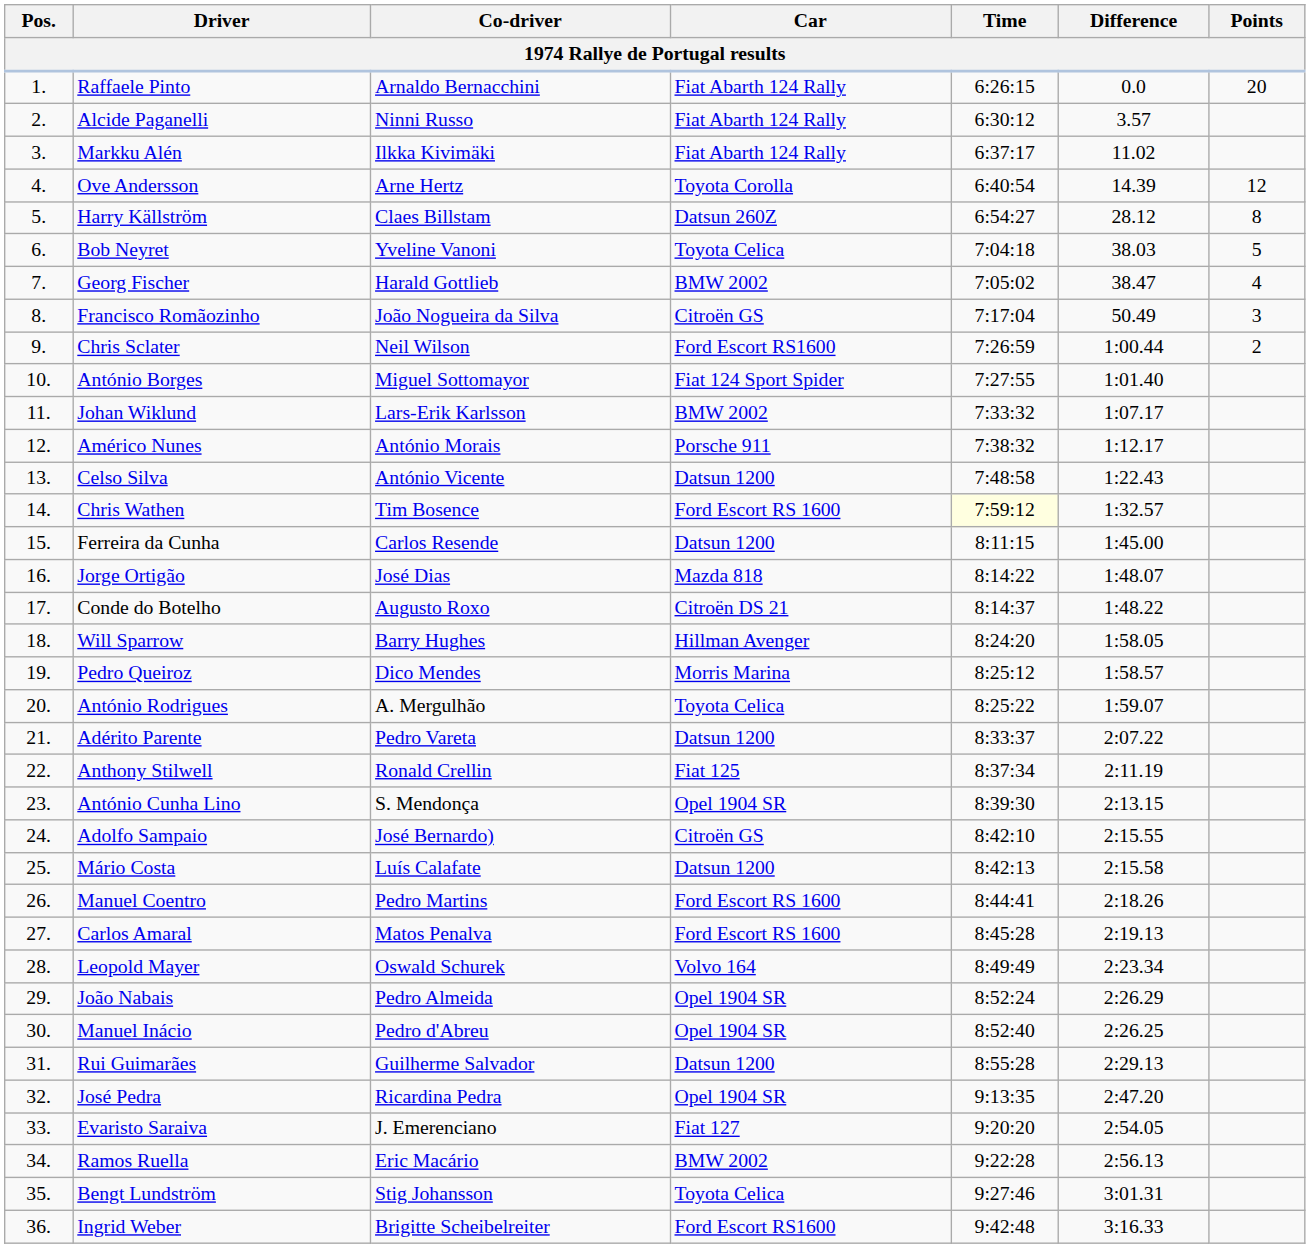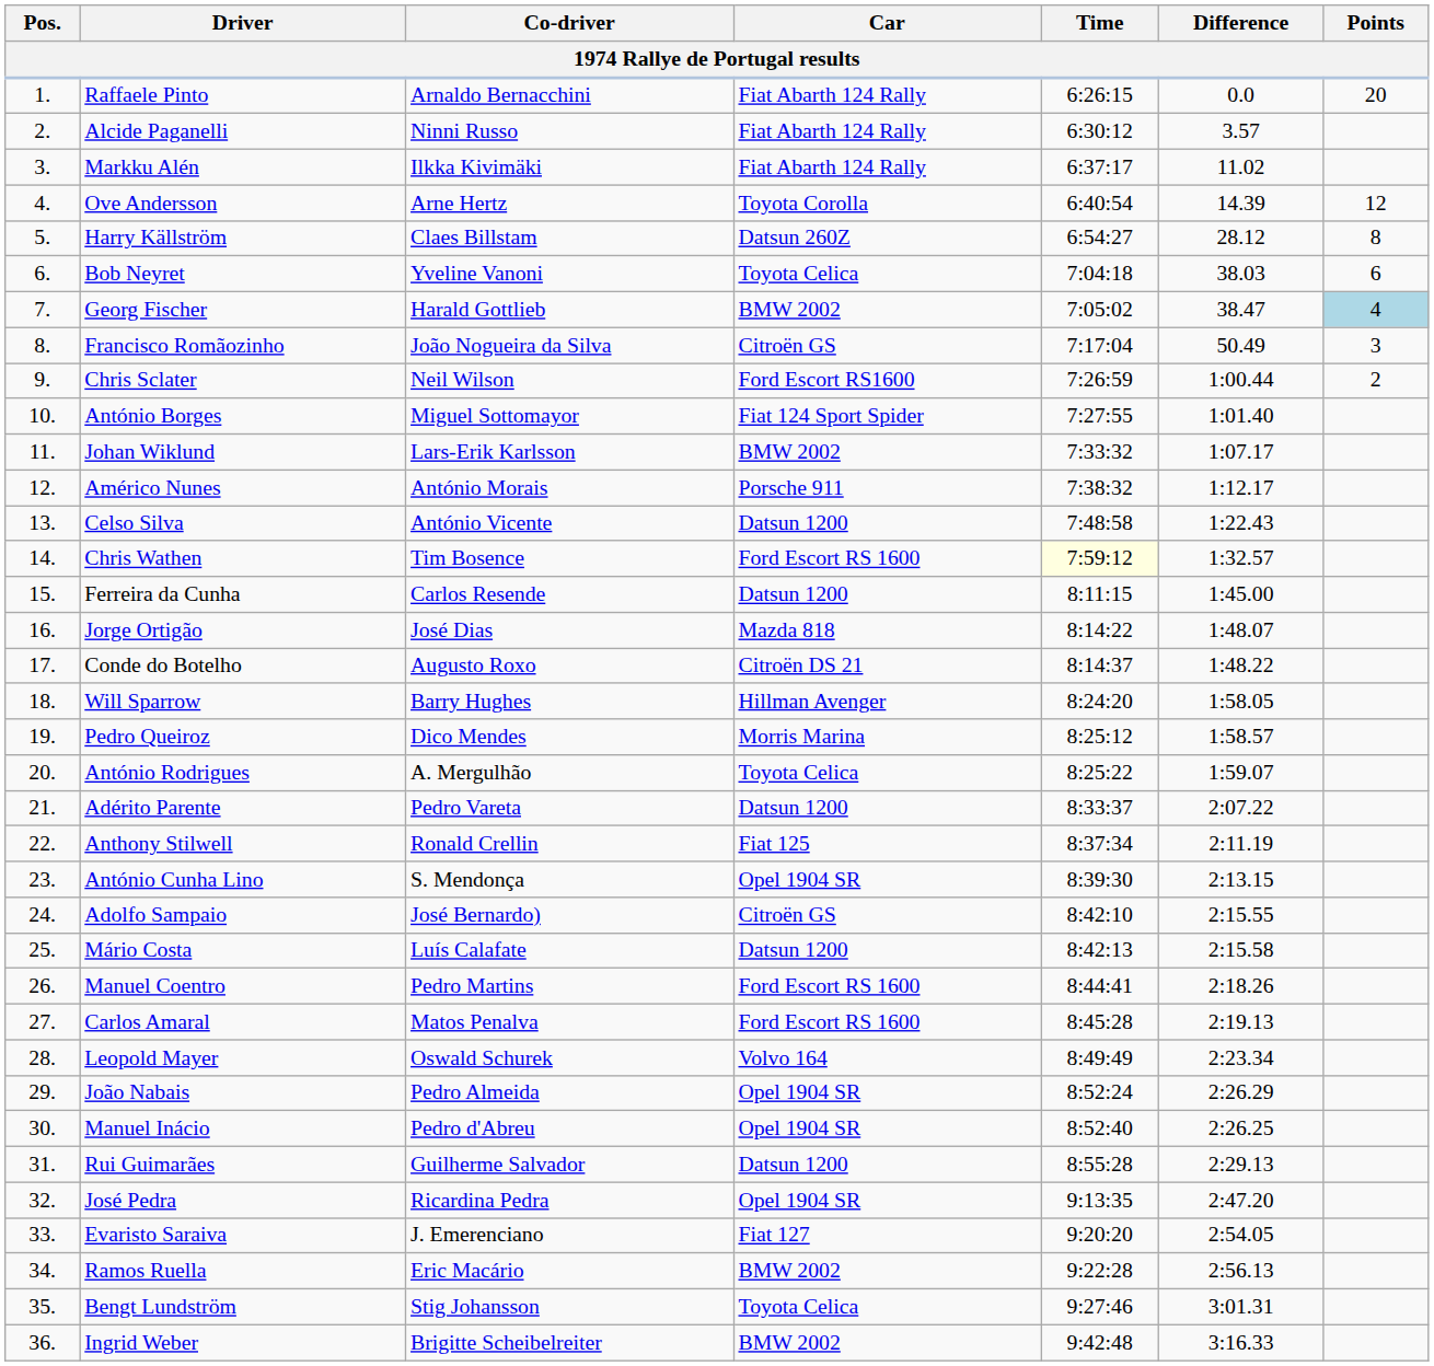Bob Neyret | Points: 5 -> 6
Georg Fischer | Points: no background -> lightblue background
Ingrid Weber | Car: Ford Escort RS1600 -> BMW 2002
